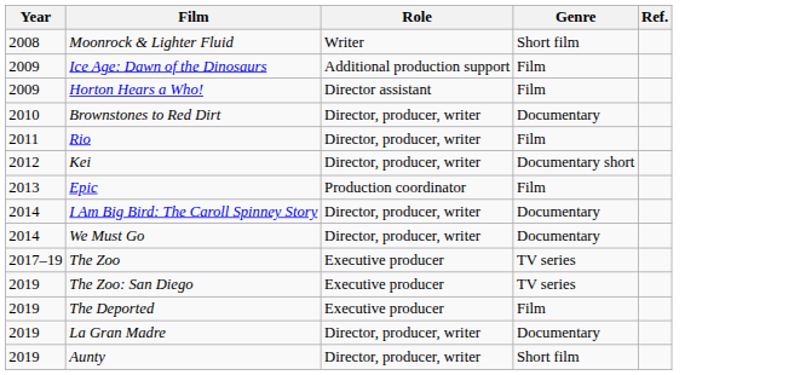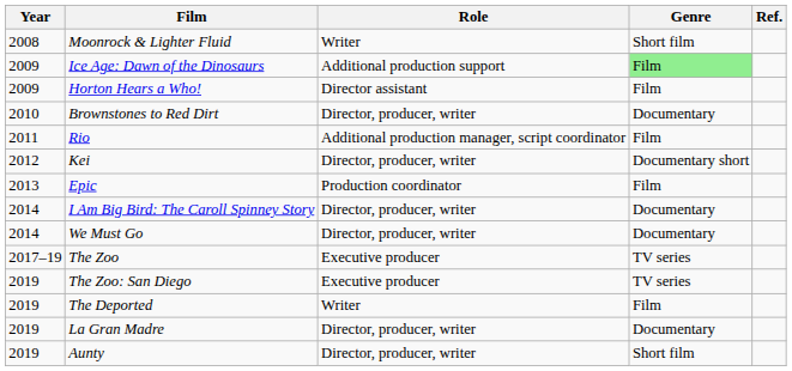Ice Age: Dawn of the Dinosaurs | Genre: no background -> lightgreen background
Rio | Role: Director, producer, writer -> Additional production manager, script coordinator
The Deported | Role: Executive producer -> Writer
